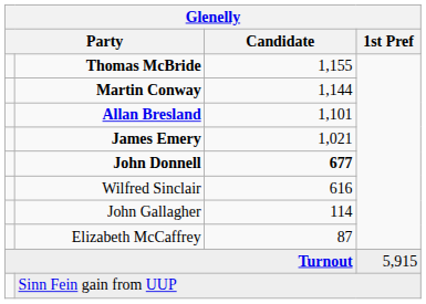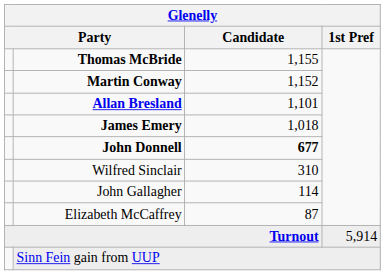Martin Conway | Candidate: 1,144 -> 1,152
James Emery | Candidate: 1,021 -> 1,018
Wilfred Sinclair | Candidate: 616 -> 310
Turnout | 1st Pref: 5,915 -> 5,914
